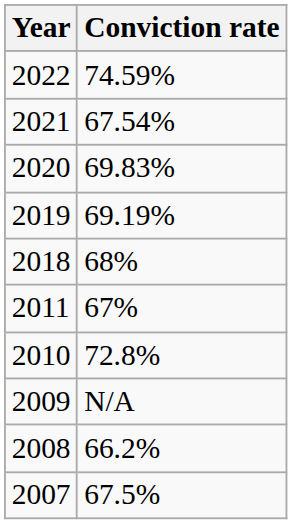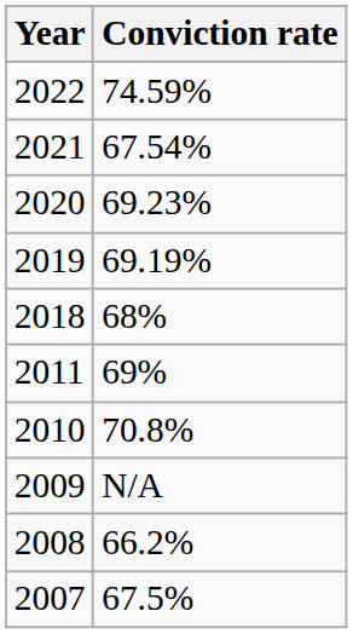2020 | Conviction rate: 69.83% -> 69.23%
2011 | Conviction rate: 67% -> 69%
2010 | Conviction rate: 72.8% -> 70.8%
